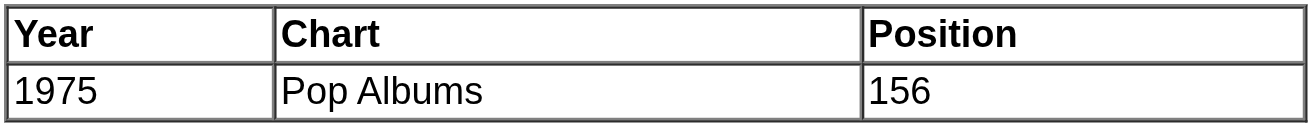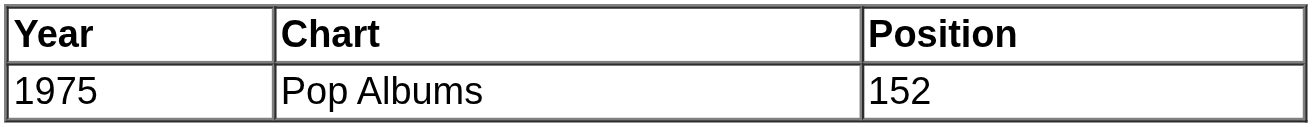Pop Albums | Position: 156 -> 152
